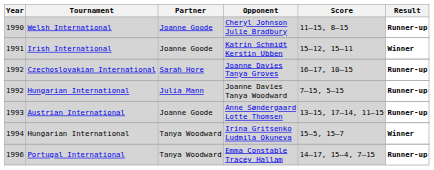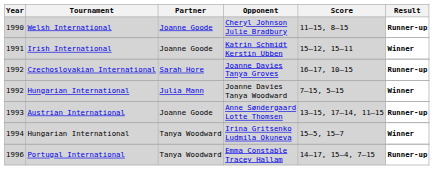Joanne Davies Tanya Woodward | Result: Runner-up -> Winner
